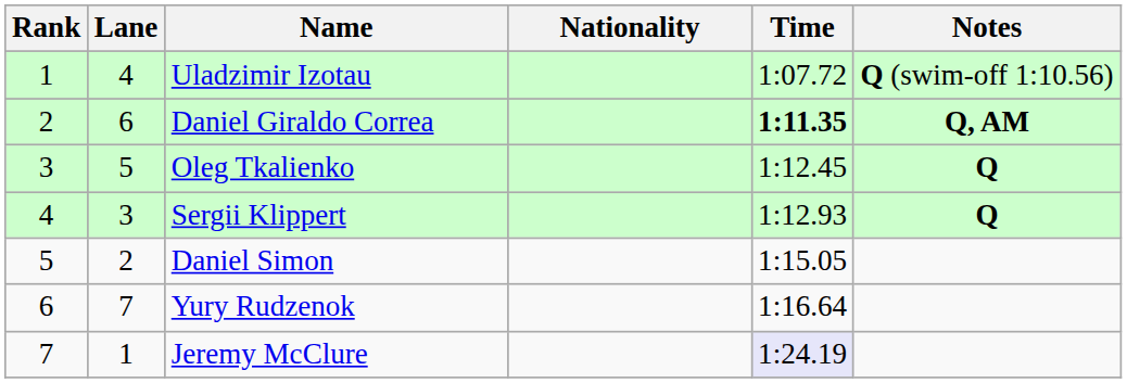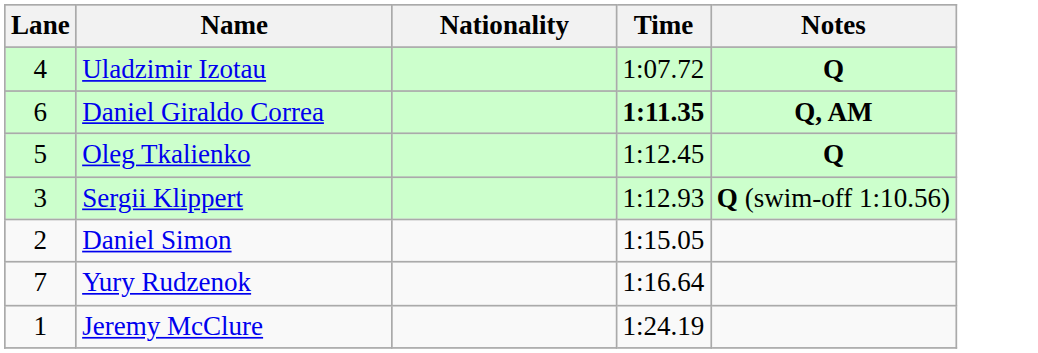- column: Rank | 1 | 2 | 3 | 4 | 5 | 6 | 7
Uladzimir Izotau | Notes: Q (swim-off 1:10.56) -> Q
Sergii Klippert | Notes: Q -> Q (swim-off 1:10.56)
Jeremy McClure | Time: lavender background -> no background
